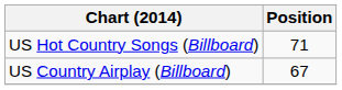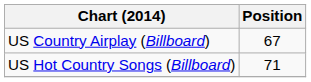rows swapped: US Country Airplay (Billboard) <-> US Hot Country Songs (Billboard)
